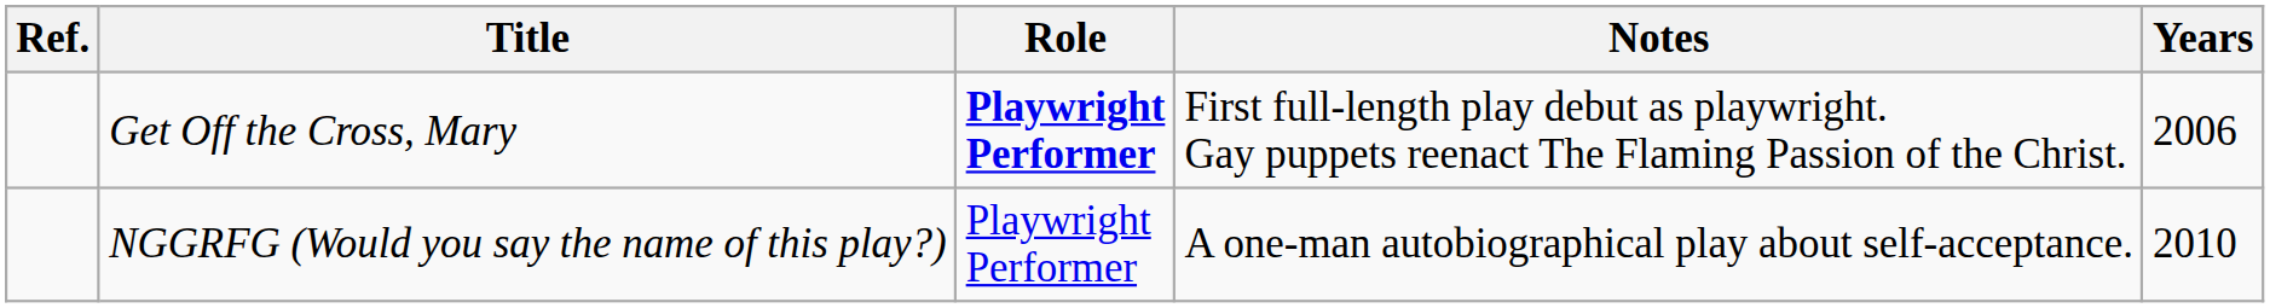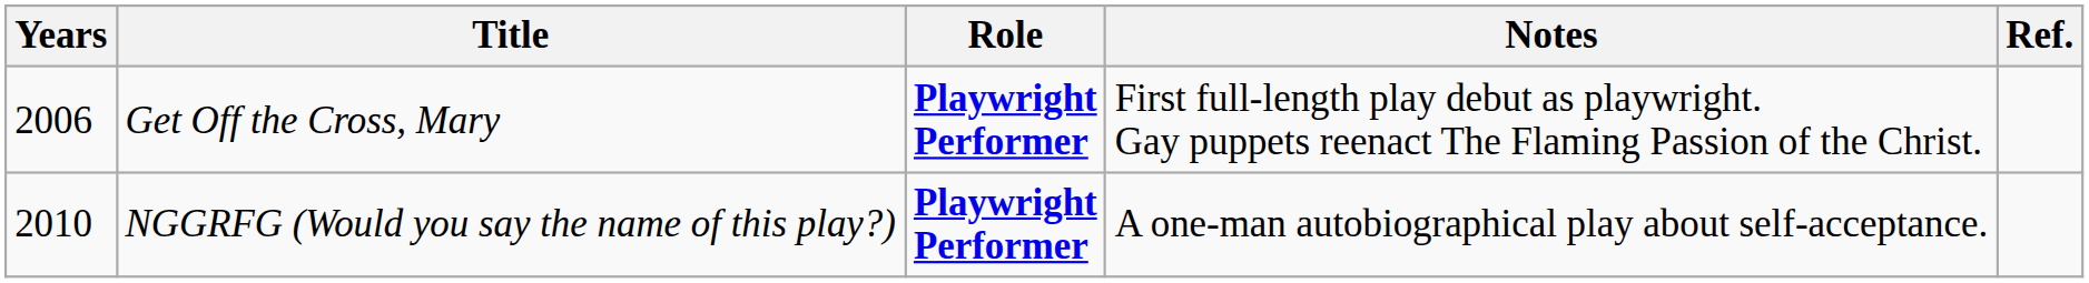columns swapped: Years <-> Ref.
NGGRFG (Would you say the name of this play?) | Role: normal -> bold
